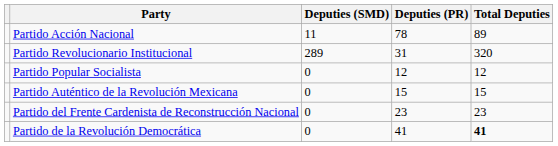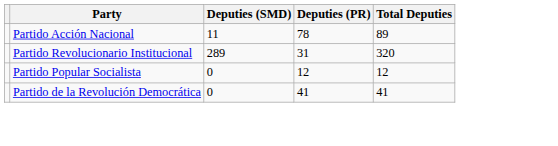- row: Partido Auténtico de la Revolución Mexicana | 0 | 15 | 15
- row: Partido del Frente Cardenista de Reconstrucción Nacional | 0 | 23 | 23
Partido de la Revolución Democrática | Total Deputies: bold -> normal
